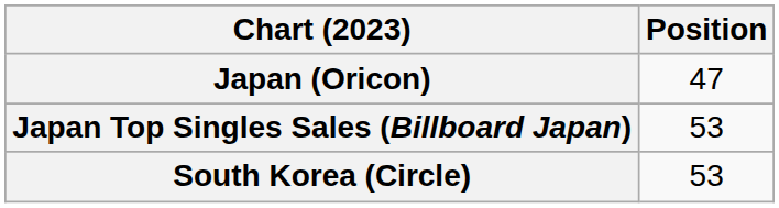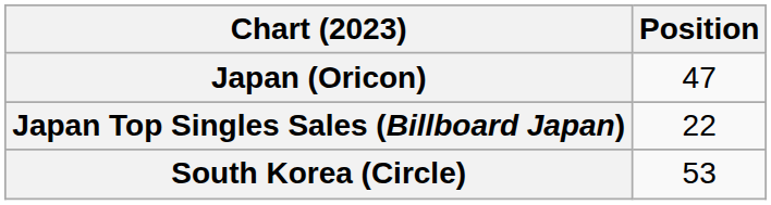Japan Top Singles Sales (Billboard Japan) | Position: 53 -> 22
